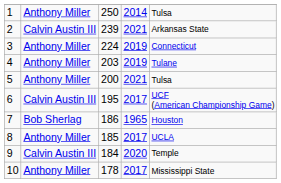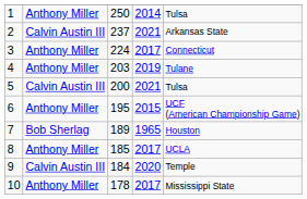2 | column 3: 239 -> 237
3 | column 4: 2019 -> 2017
5 | column 2: Anthony Miller -> Calvin Austin III
6 | column 2: Calvin Austin III -> Anthony Miller
6 | column 4: 2017 -> 2015
7 | column 3: 186 -> 189
